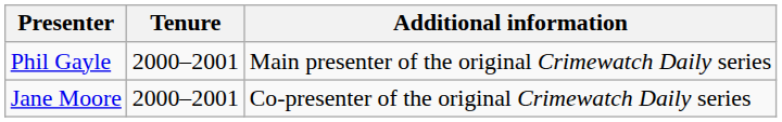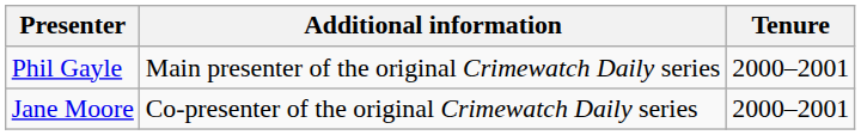columns swapped: Tenure <-> Additional information
